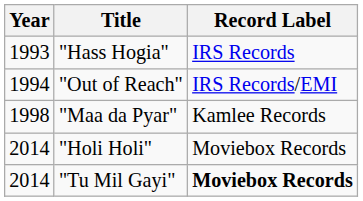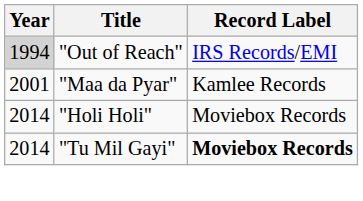- row: 1993 | "Hass Hogia" | IRS Records
"Out of Reach" | Year: no background -> lightgrey background
"Maa da Pyar" | Year: 1998 -> 2001
